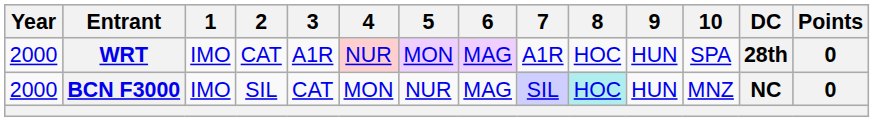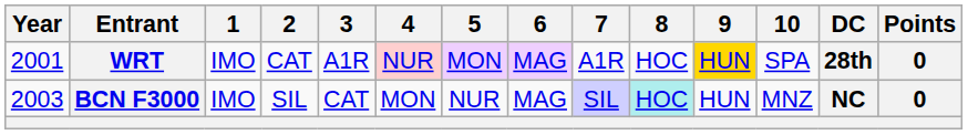WRT | Year: 2000 -> 2001
WRT | 9: no background -> gold background
BCN F3000 | Year: 2000 -> 2003
